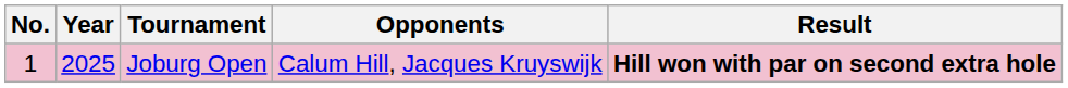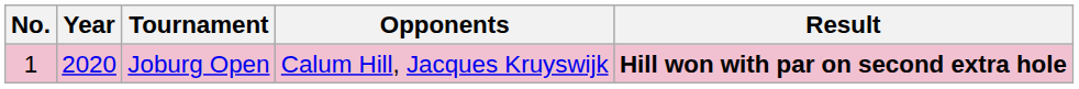Joburg Open | Year: 2025 -> 2020
